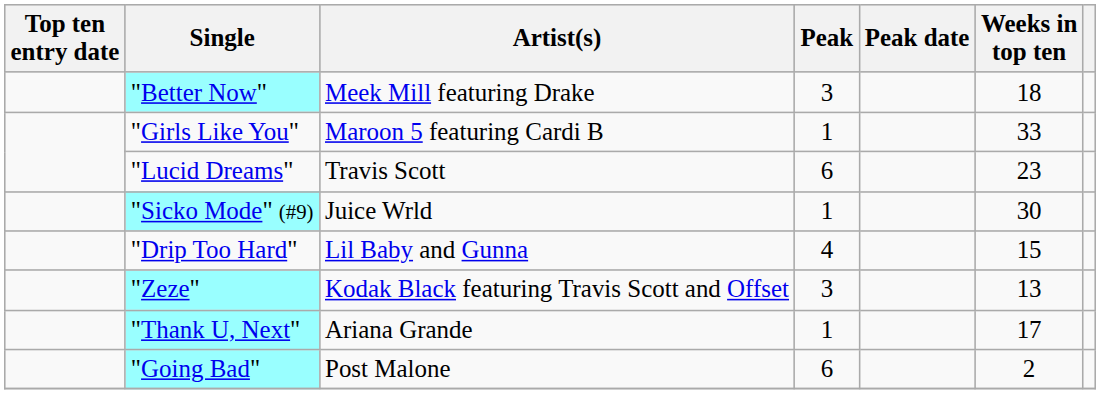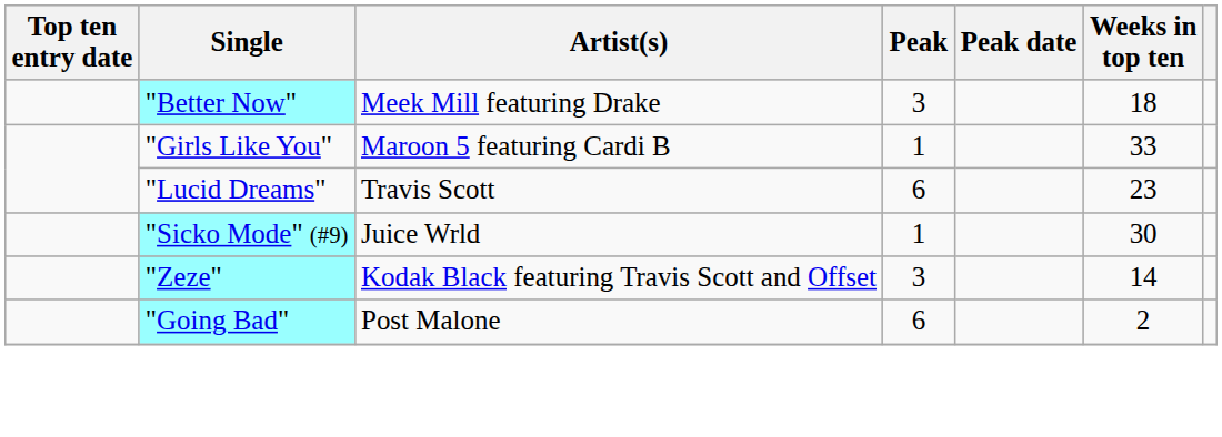- row: "Drip Too Hard" | Lil Baby and Gunna | 4 | 15
"Zeze" | Weeks in top ten: 13 -> 14
- row: "Thank U, Next" | Ariana Grande | 1 | 17
